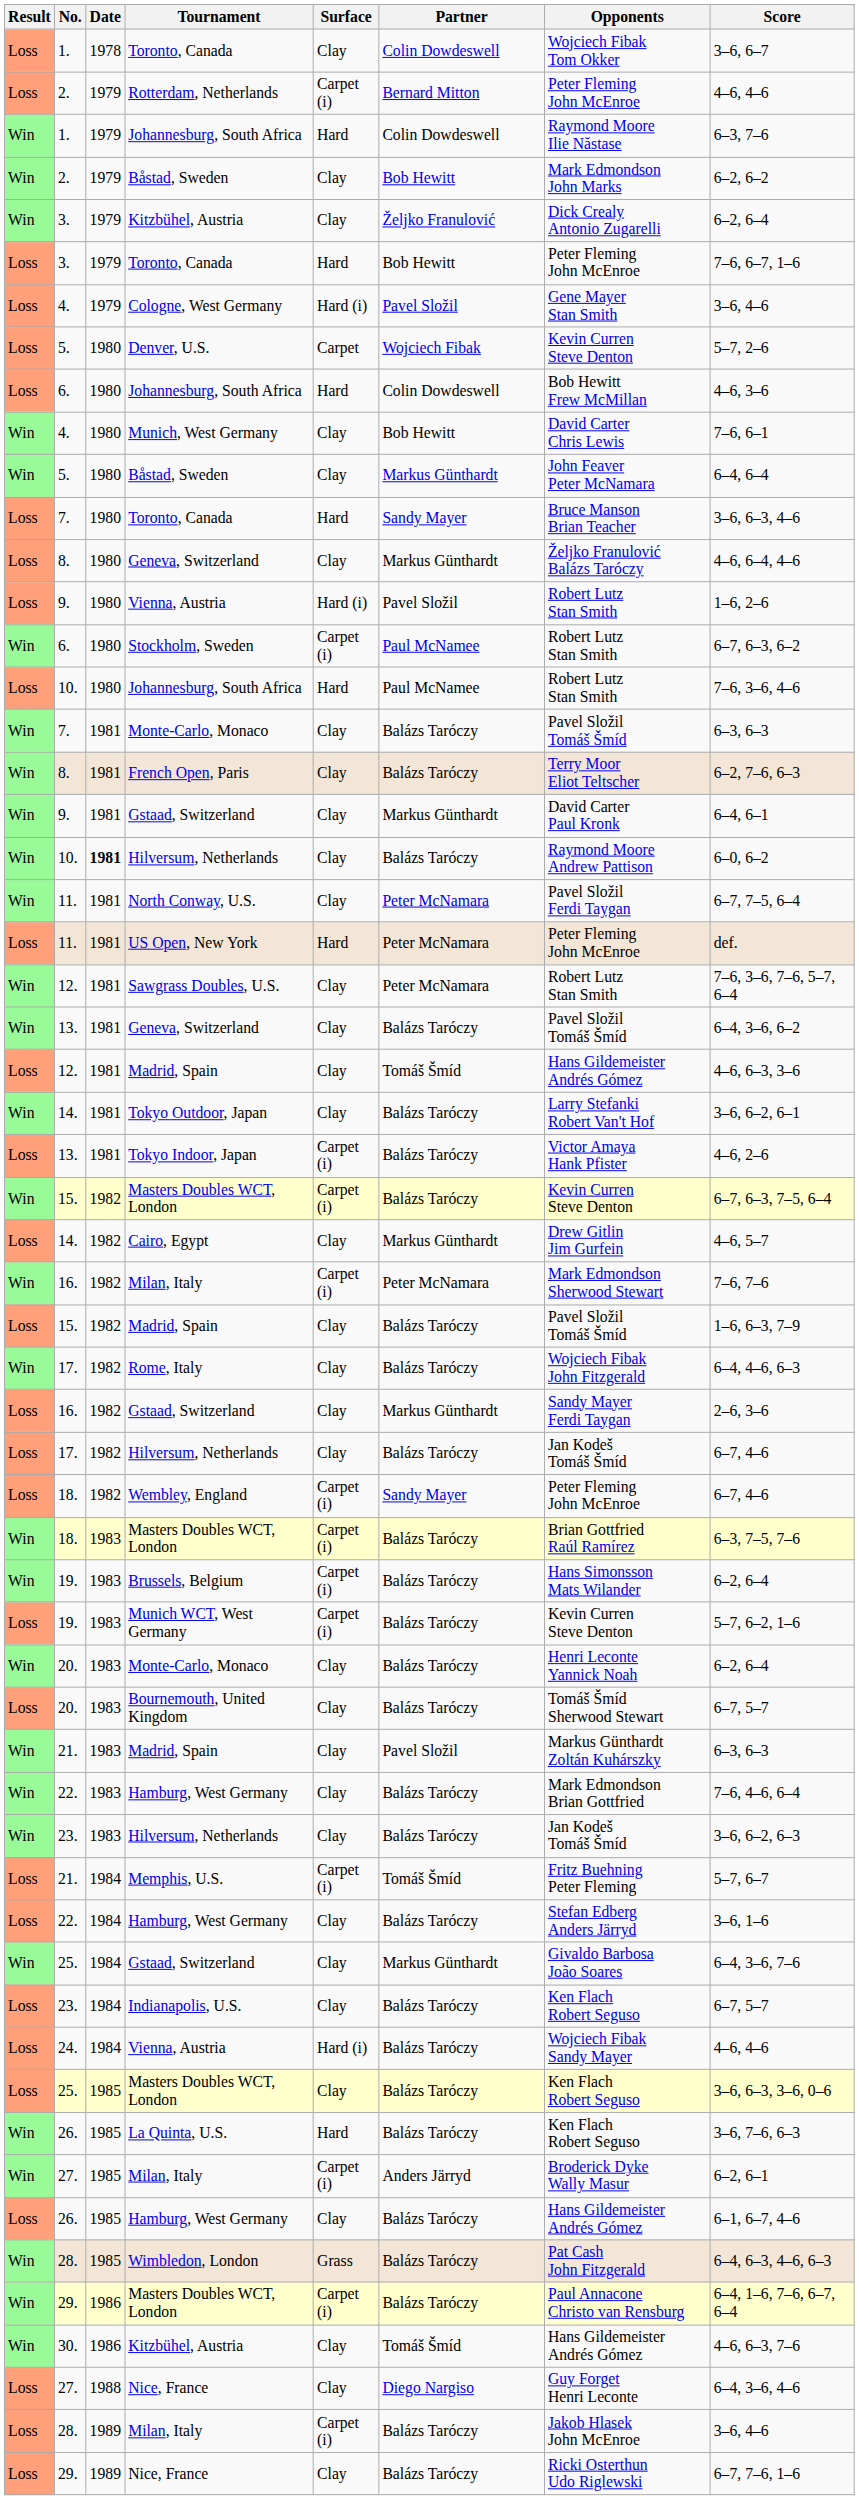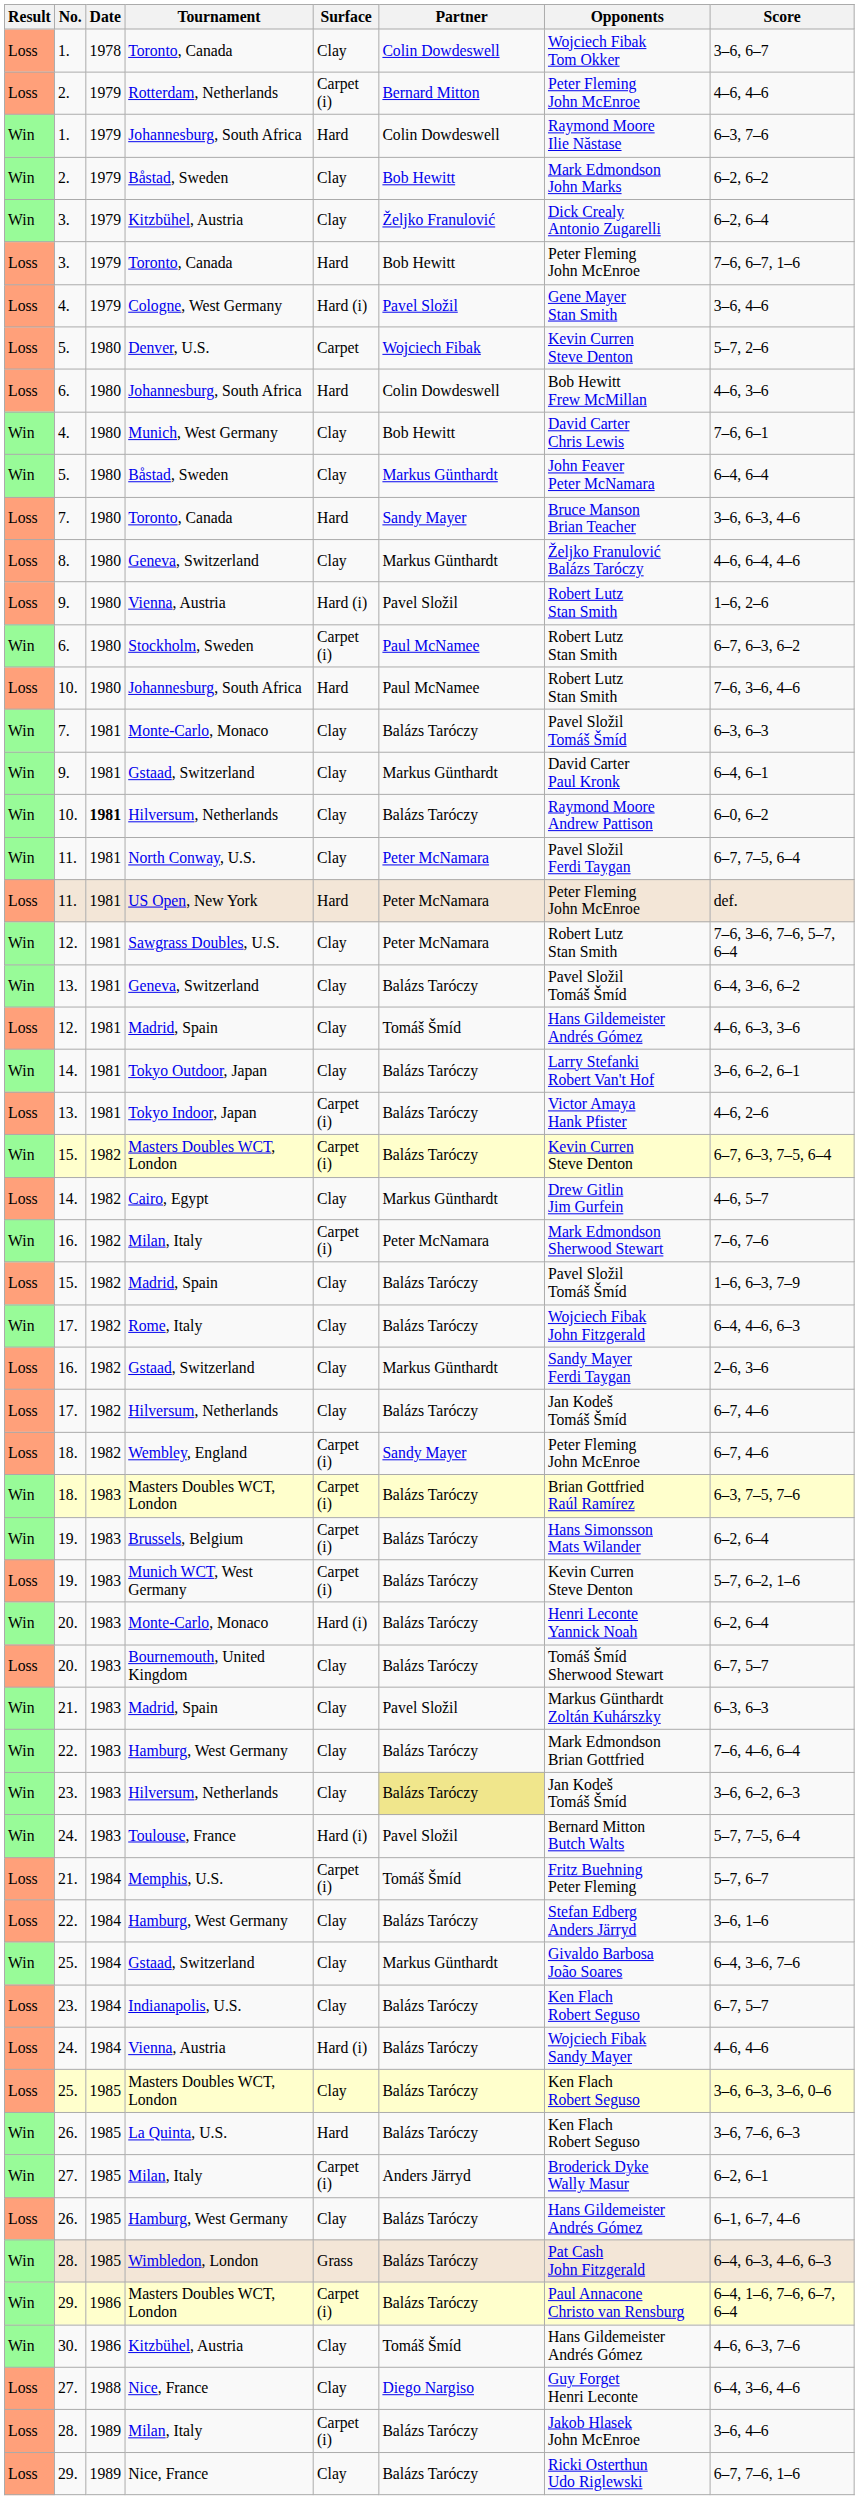- row: Win | 8. | 1981 | French Open, Paris | Clay | Balázs Taróczy | Terry Moor Eliot Teltscher | 6–2, 7–6, 6–3
20. / Monte-Carlo, Monaco | Surface: Clay -> Hard (i)
23. / Hilversum, Netherlands | Partner: no background -> khaki background
+ row: Win | 24. | 1983 | Toulouse, France | Hard (i) | Pavel Složil | Bernard Mitton Butch Walts | 5–7, 7–5, 6–4
